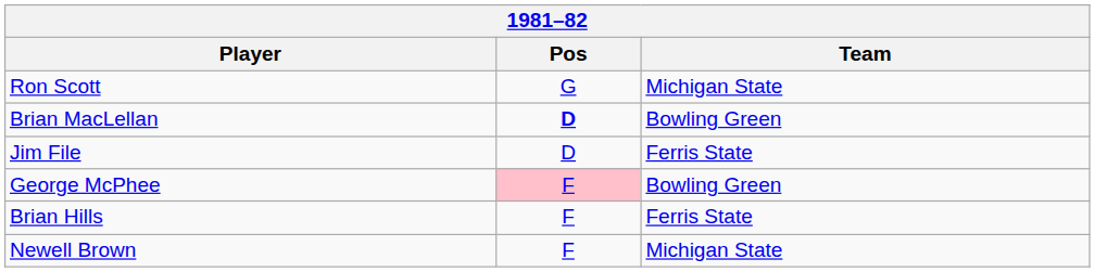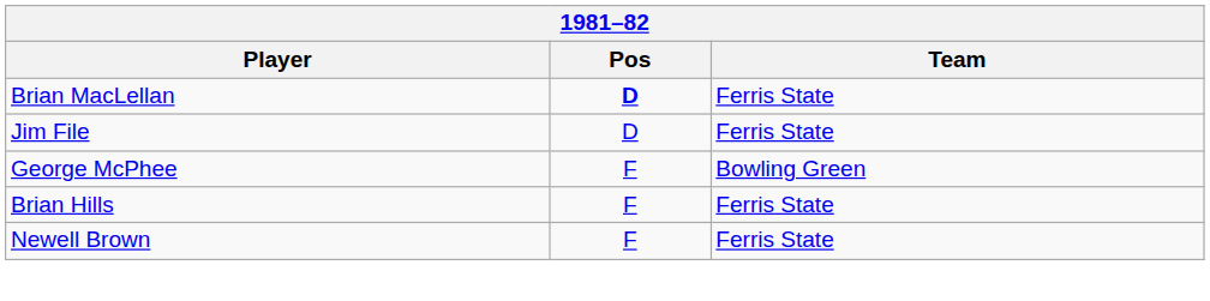- row: Ron Scott | G | Michigan State
Brian MacLellan | Team: Bowling Green -> Ferris State
George McPhee | Pos: pink background -> no background
Newell Brown | Team: Michigan State -> Ferris State
